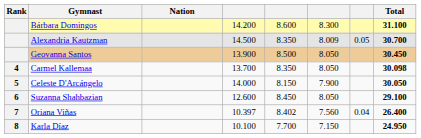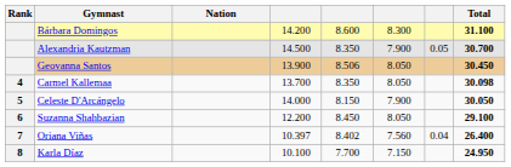Alexandria Kautzman | column 6: 8.009 -> 7.900
Geovanna Santos | column 5: 8.500 -> 8.506
Suzanna Shahbazian | column 4: 12.600 -> 12.200
